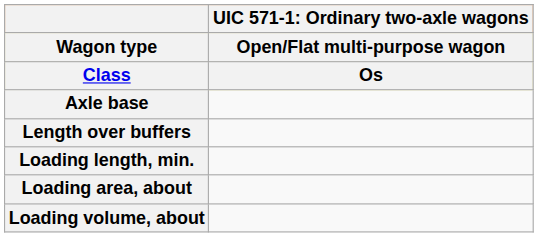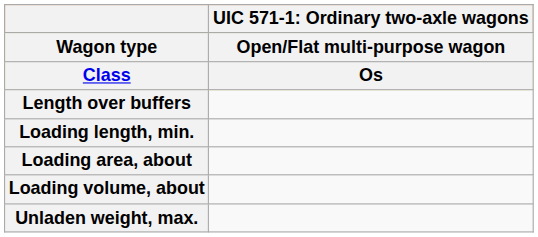- row: Axle base
+ row: Unladen weight, max.
